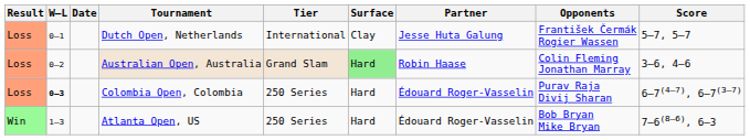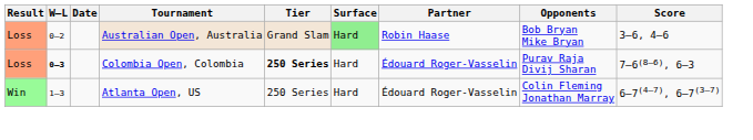- row: Loss | 0–1 | Dutch Open, Netherlands | International | Clay | Jesse Huta Galung | František Čermák Rogier Wassen | 5–7, 5–7
Australian Open, Australia | Opponents: Colin Fleming Jonathan Marray -> Bob Bryan Mike Bryan
Colombia Open, Colombia | Tier: normal -> bold
Colombia Open, Colombia | Score: 6–7(4–7), 6–7(3–7) -> 7–6(8–6), 6–3
Atlanta Open, US | Opponents: Bob Bryan Mike Bryan -> Colin Fleming Jonathan Marray
Atlanta Open, US | Score: 7–6(8–6), 6–3 -> 6–7(4–7), 6–7(3–7)
